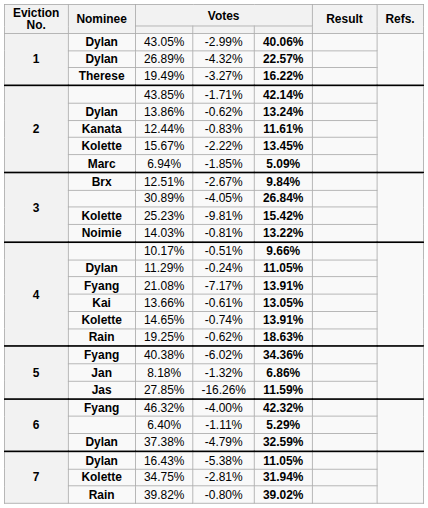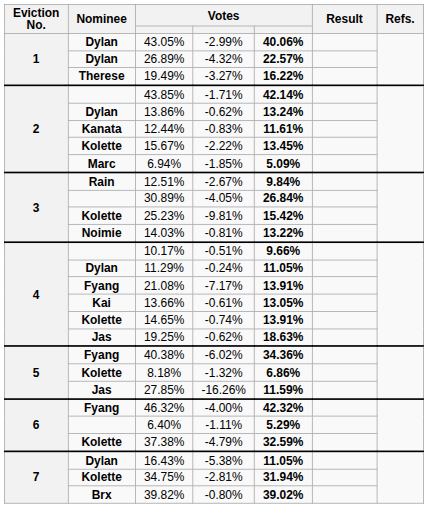12.51% | Nominee: Brx -> Rain
19.25% | Nominee: Rain -> Jas
8.18% | Nominee: Jan -> Kolette
37.38% | Nominee: Dylan -> Kolette
39.82% | Nominee: Rain -> Brx
